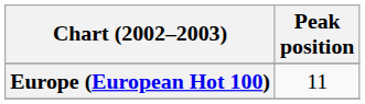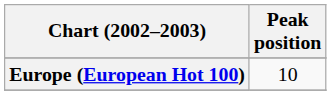Europe (European Hot 100) | Peak position: 11 -> 10
